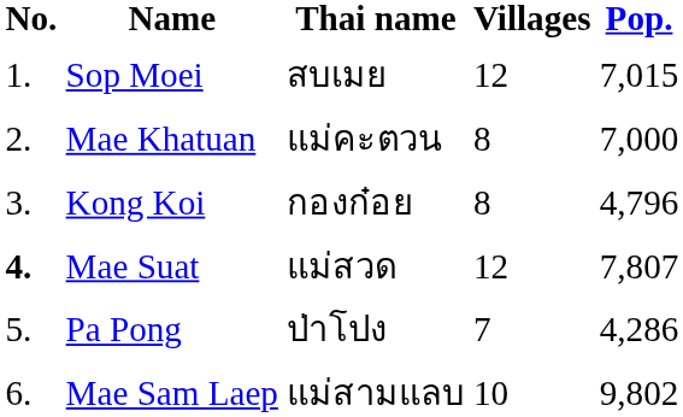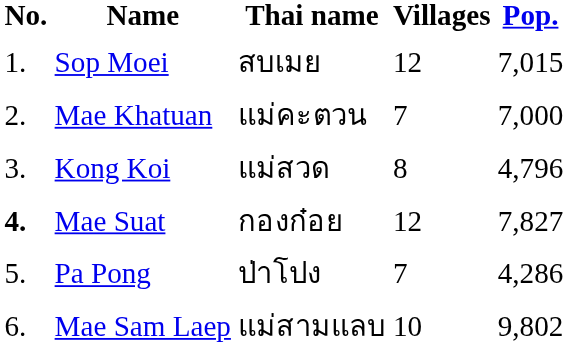Mae Khatuan | Villages: 8 -> 7
Kong Koi | Thai name: กองก๋อย -> แม่สวด
Mae Suat | Thai name: แม่สวด -> กองก๋อย
Mae Suat | Pop.: 7,807 -> 7,827
